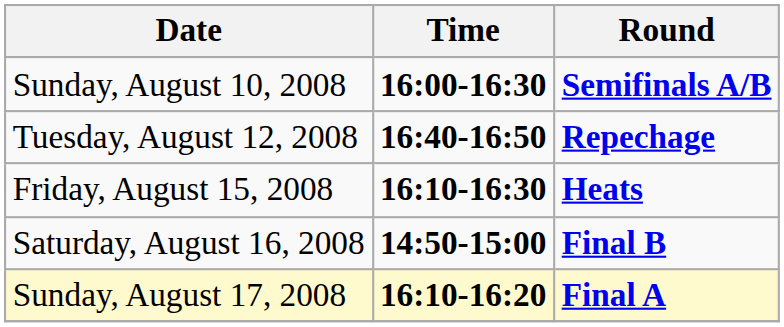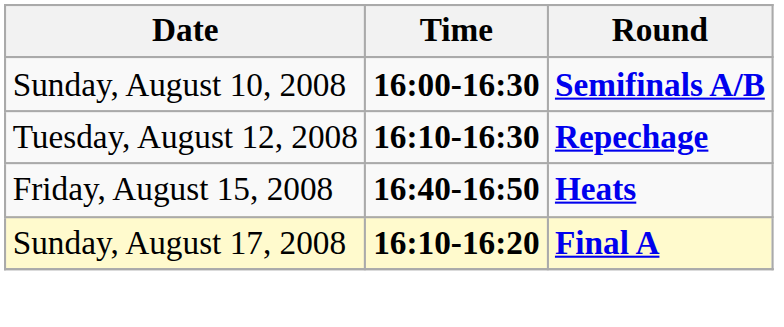Tuesday, August 12, 2008 | Time: 16:40-16:50 -> 16:10-16:30
Friday, August 15, 2008 | Time: 16:10-16:30 -> 16:40-16:50
- row: Saturday, August 16, 2008 | 14:50-15:00 | Final B
